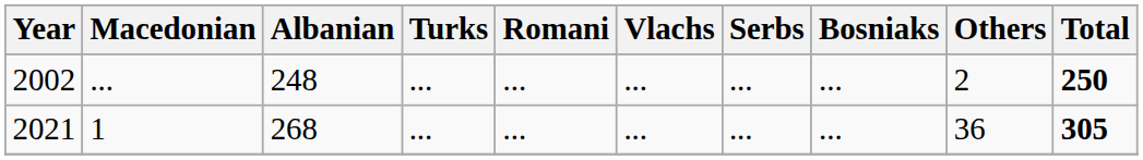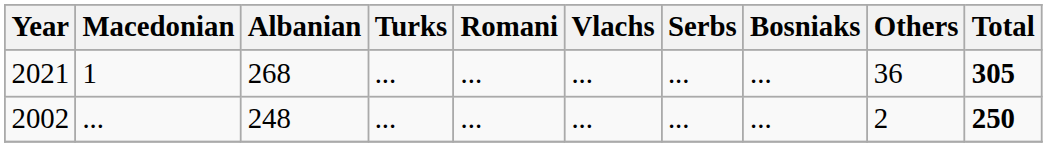rows swapped: 2002 <-> 2021
